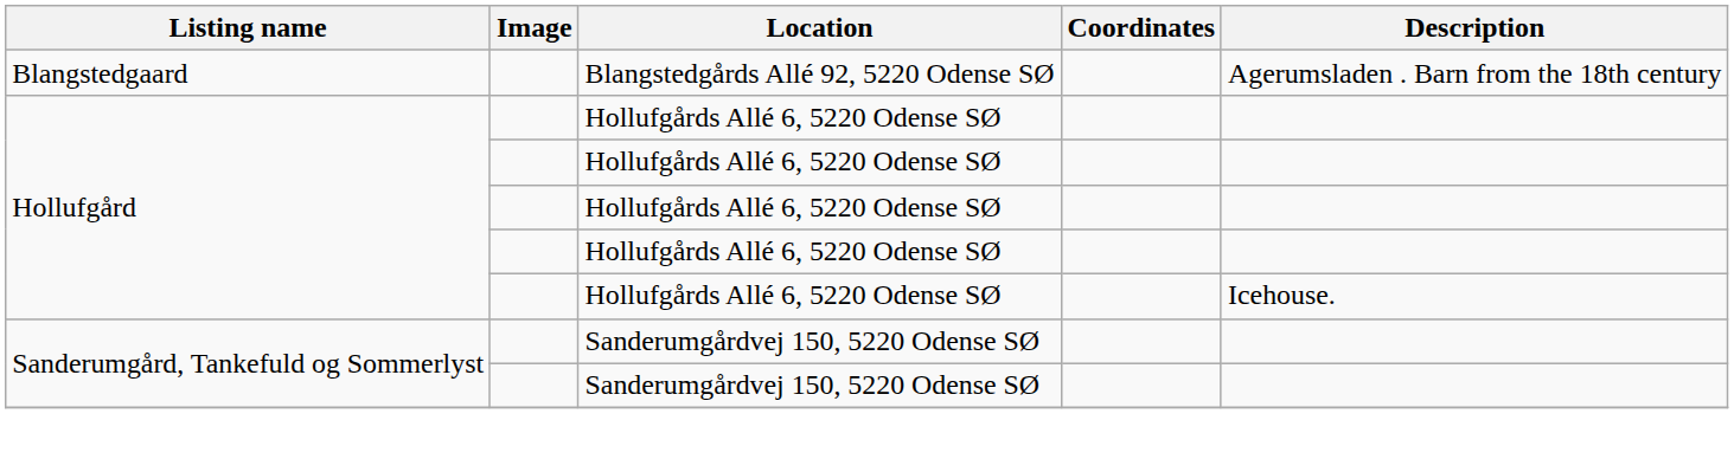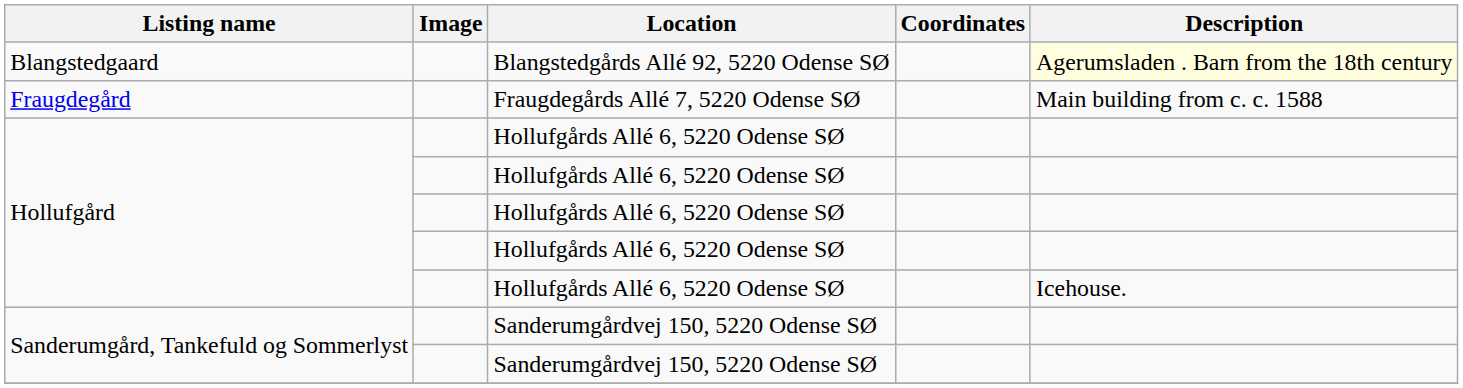Blangstedgaard | Description: no background -> lightyellow background
+ row: Fraugdegård | Fraugdegårds Allé 7, 5220 Odense SØ | Main building from c. c. 1588
